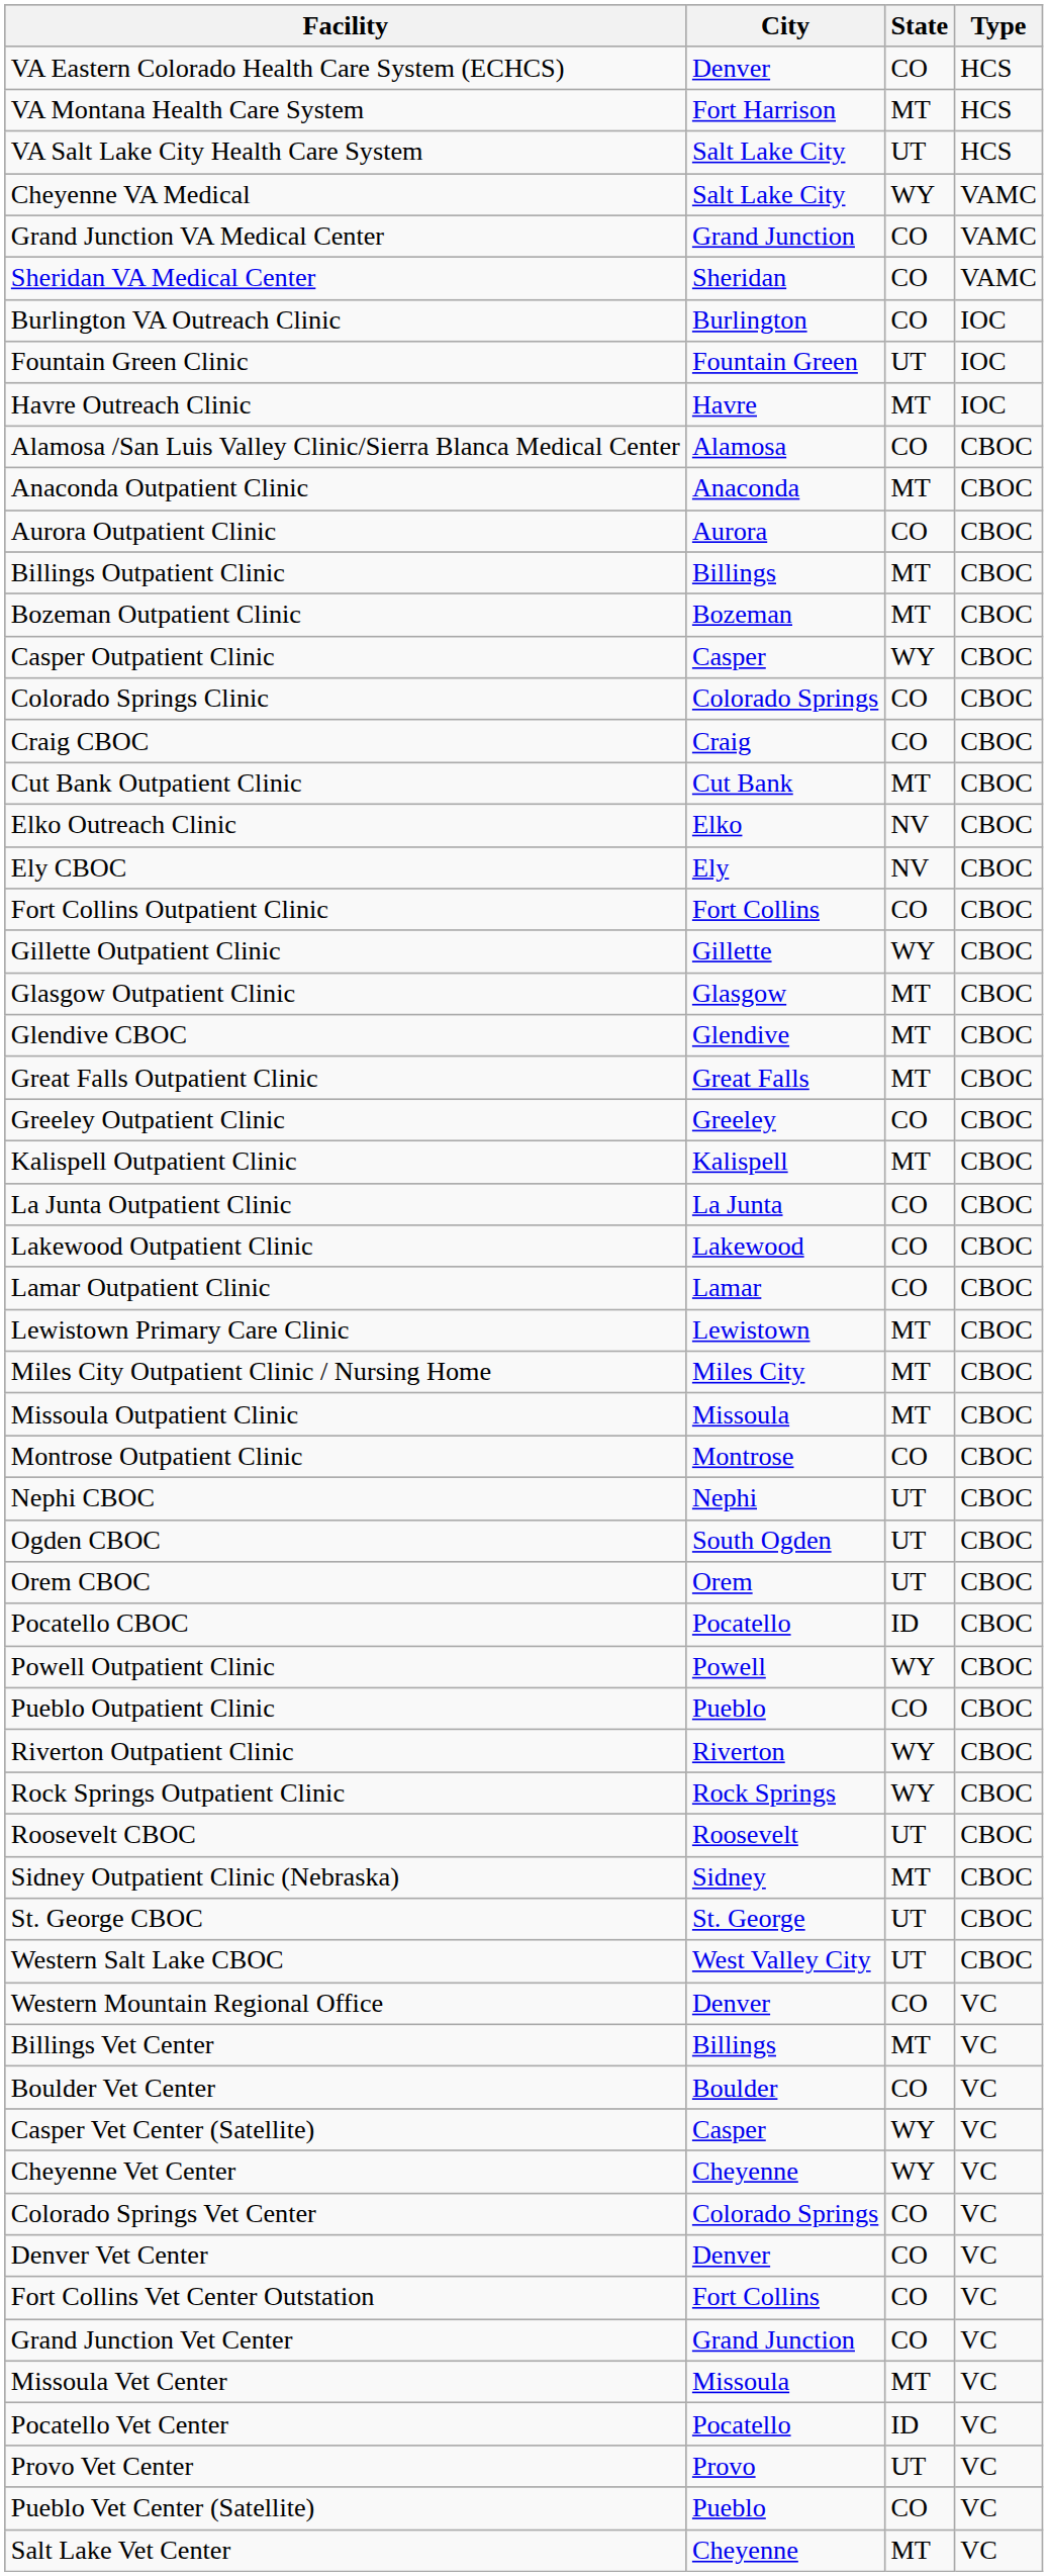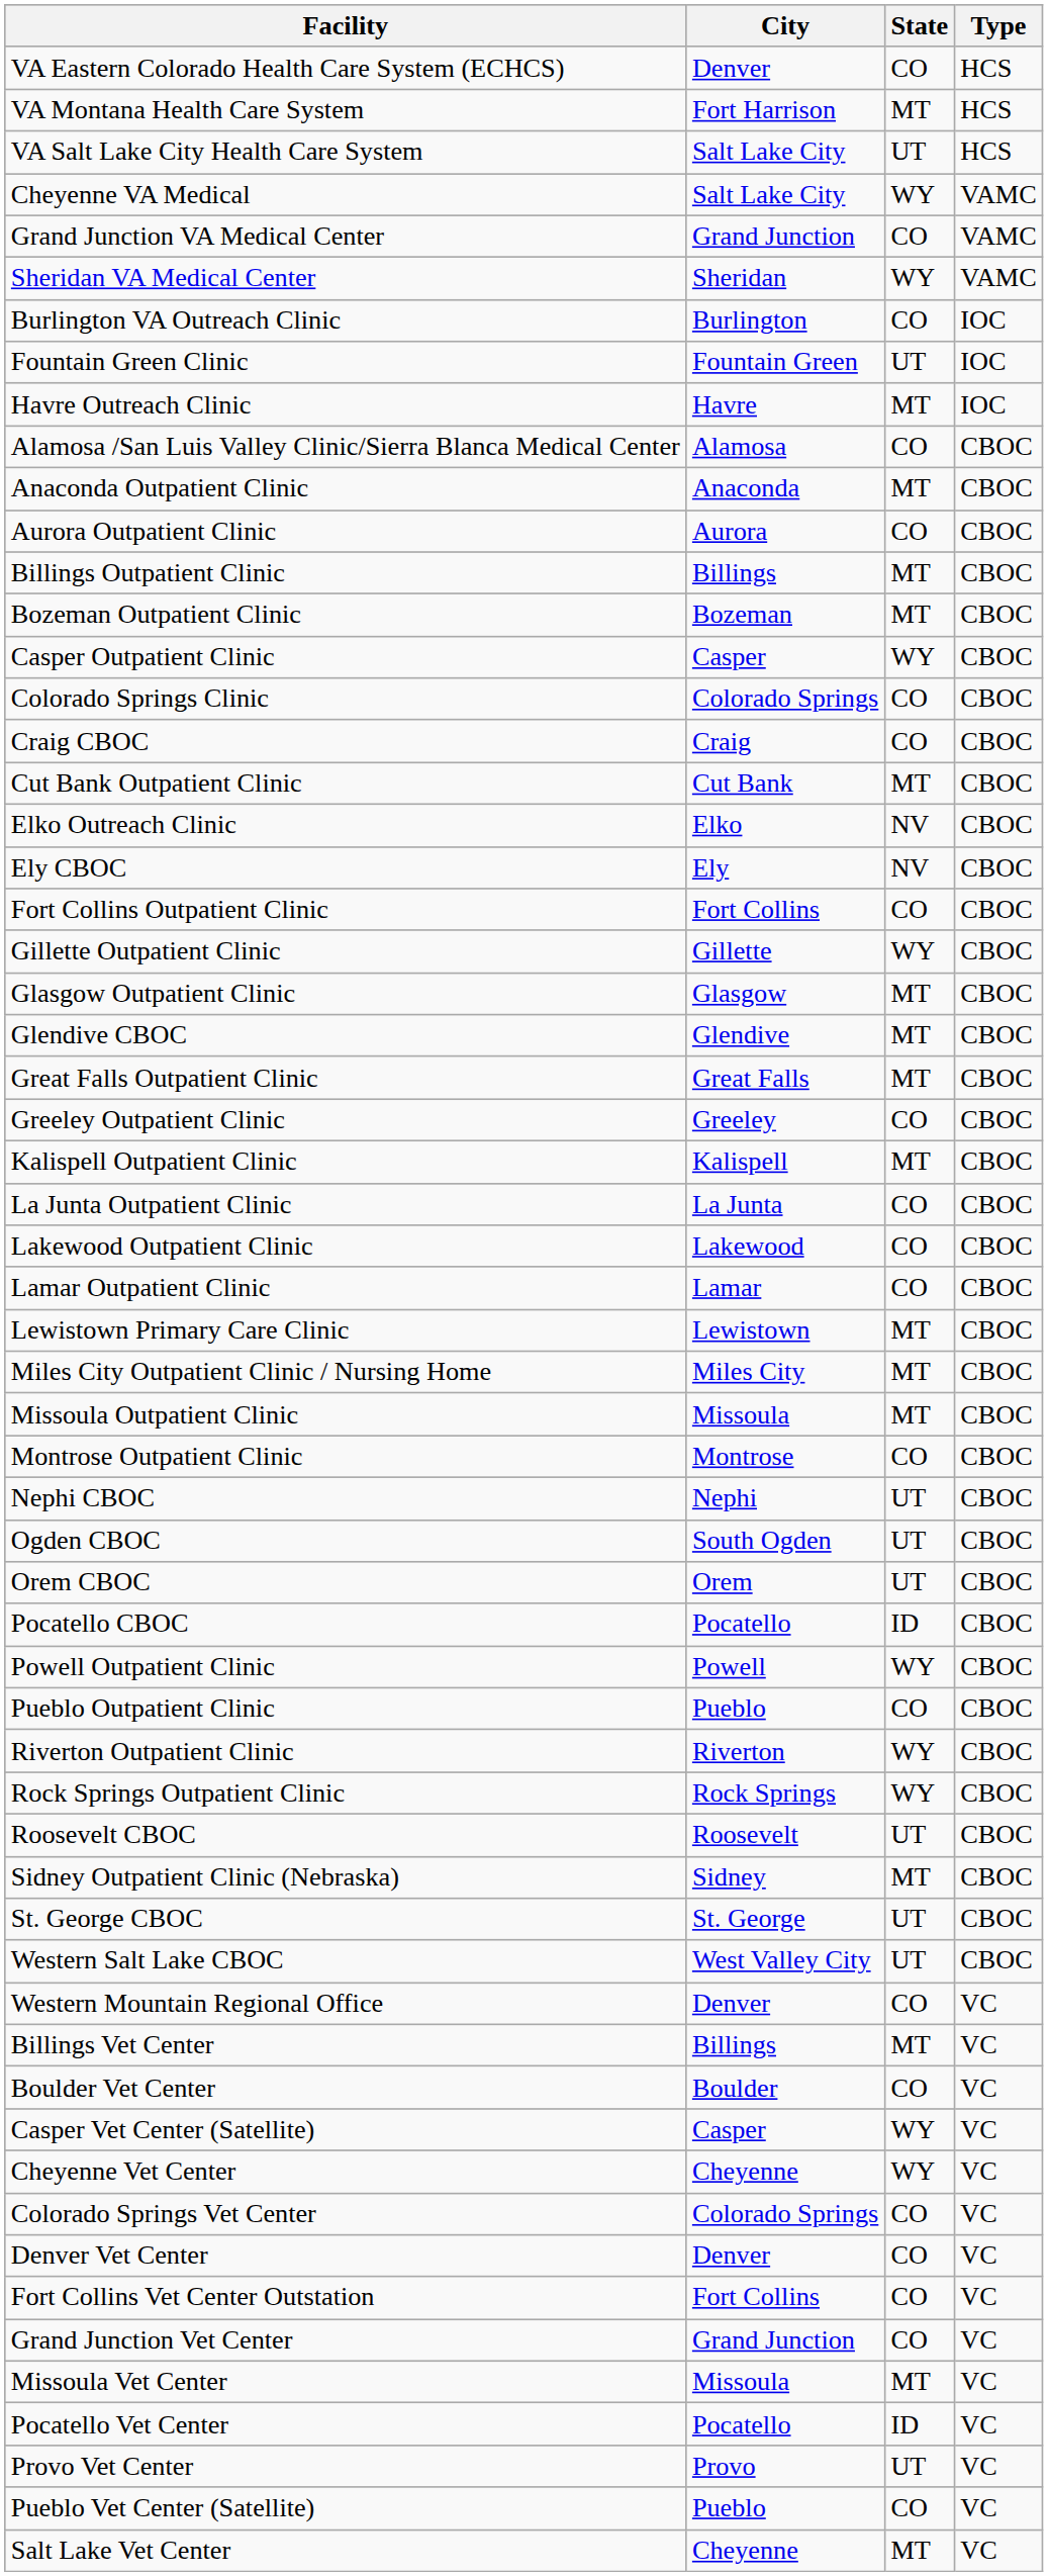Sheridan VA Medical Center | State: CO -> WY
